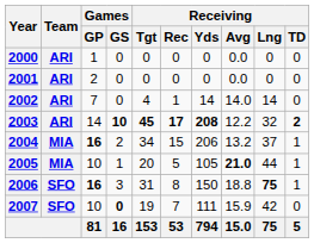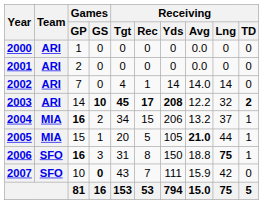2005 | Games / GP: 10 -> 15
2007 | Receiving / Tgt: 19 -> 43
